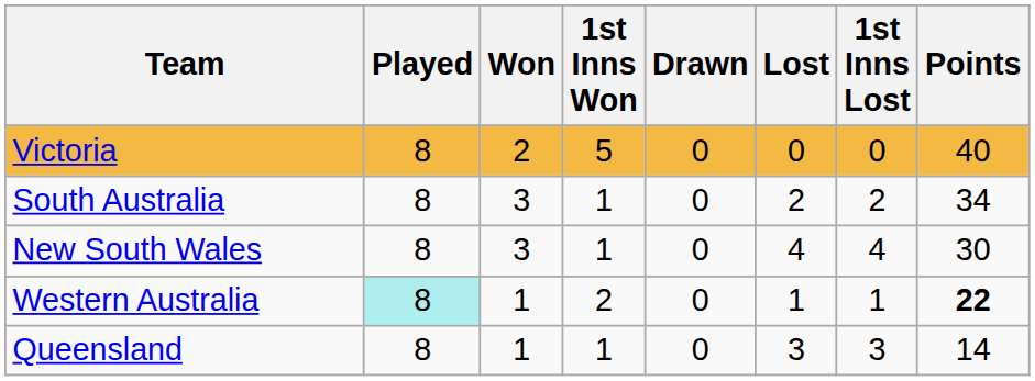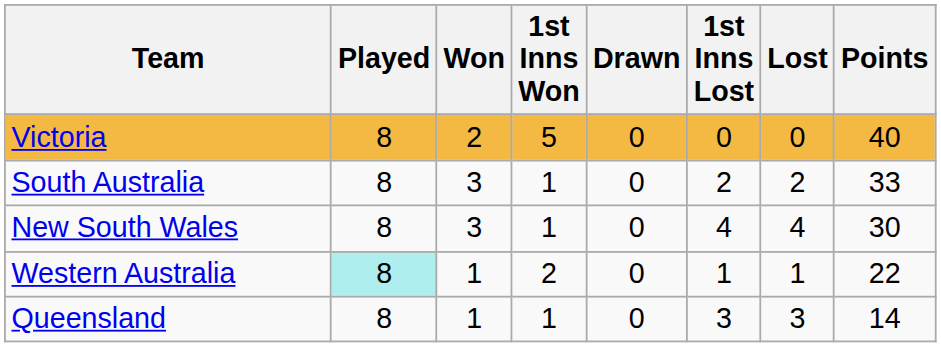columns swapped: 1st Inns Lost <-> Lost
South Australia | Points: 34 -> 33
Western Australia | Points: bold -> normal
